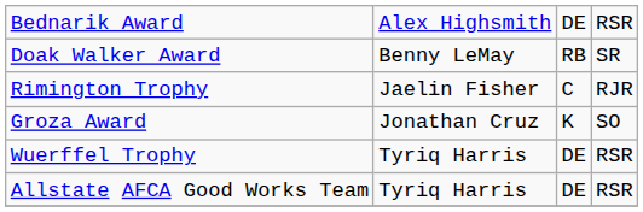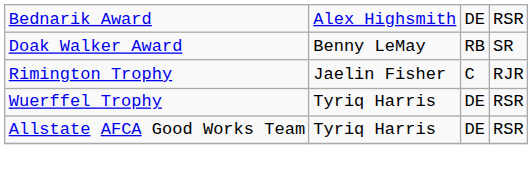- row: Groza Award | Jonathan Cruz | K | SO
